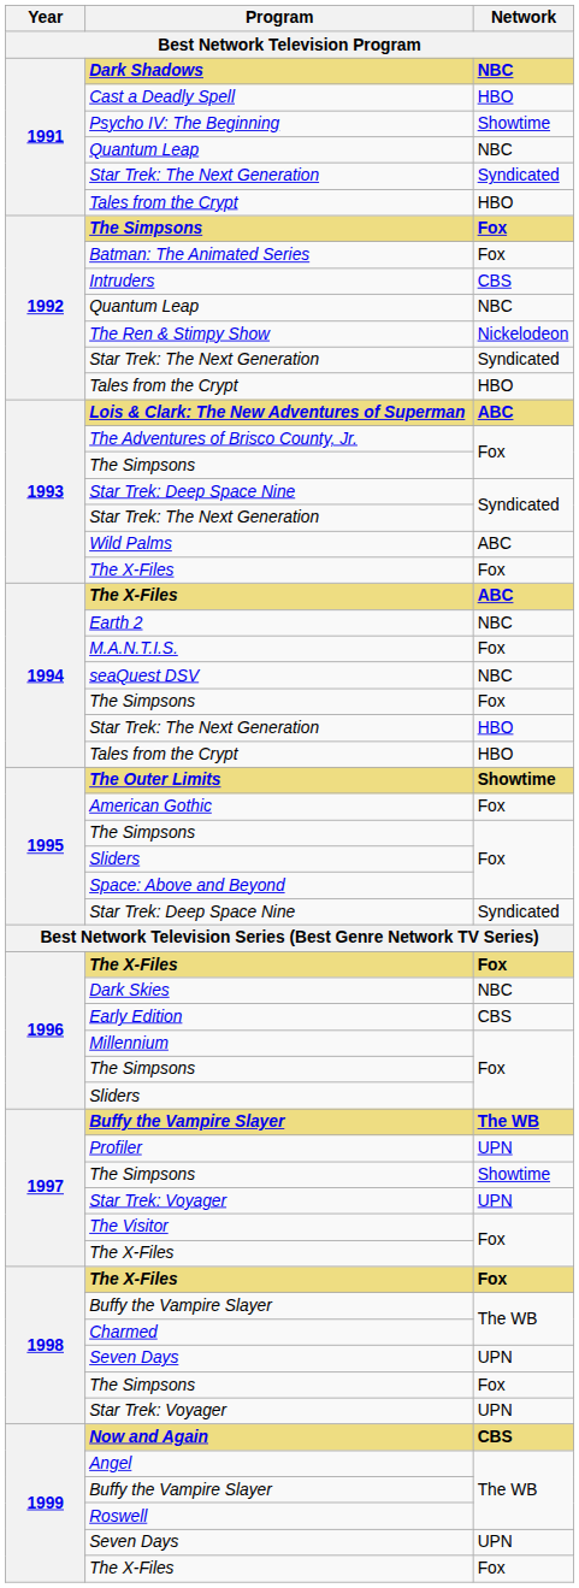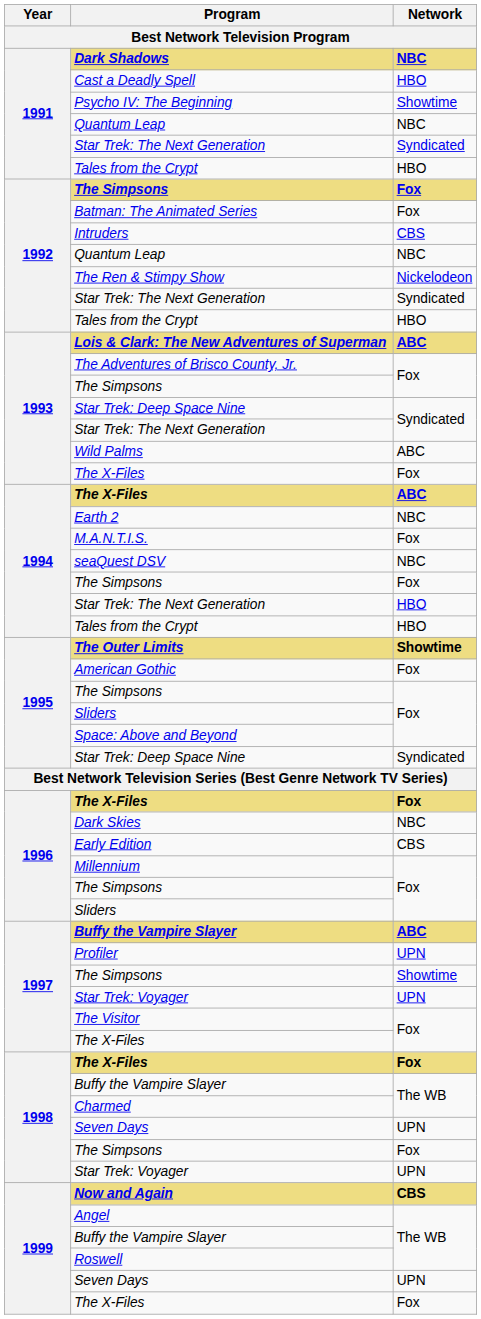1997 / Buffy the Vampire Slayer | Network: The WB -> ABC
